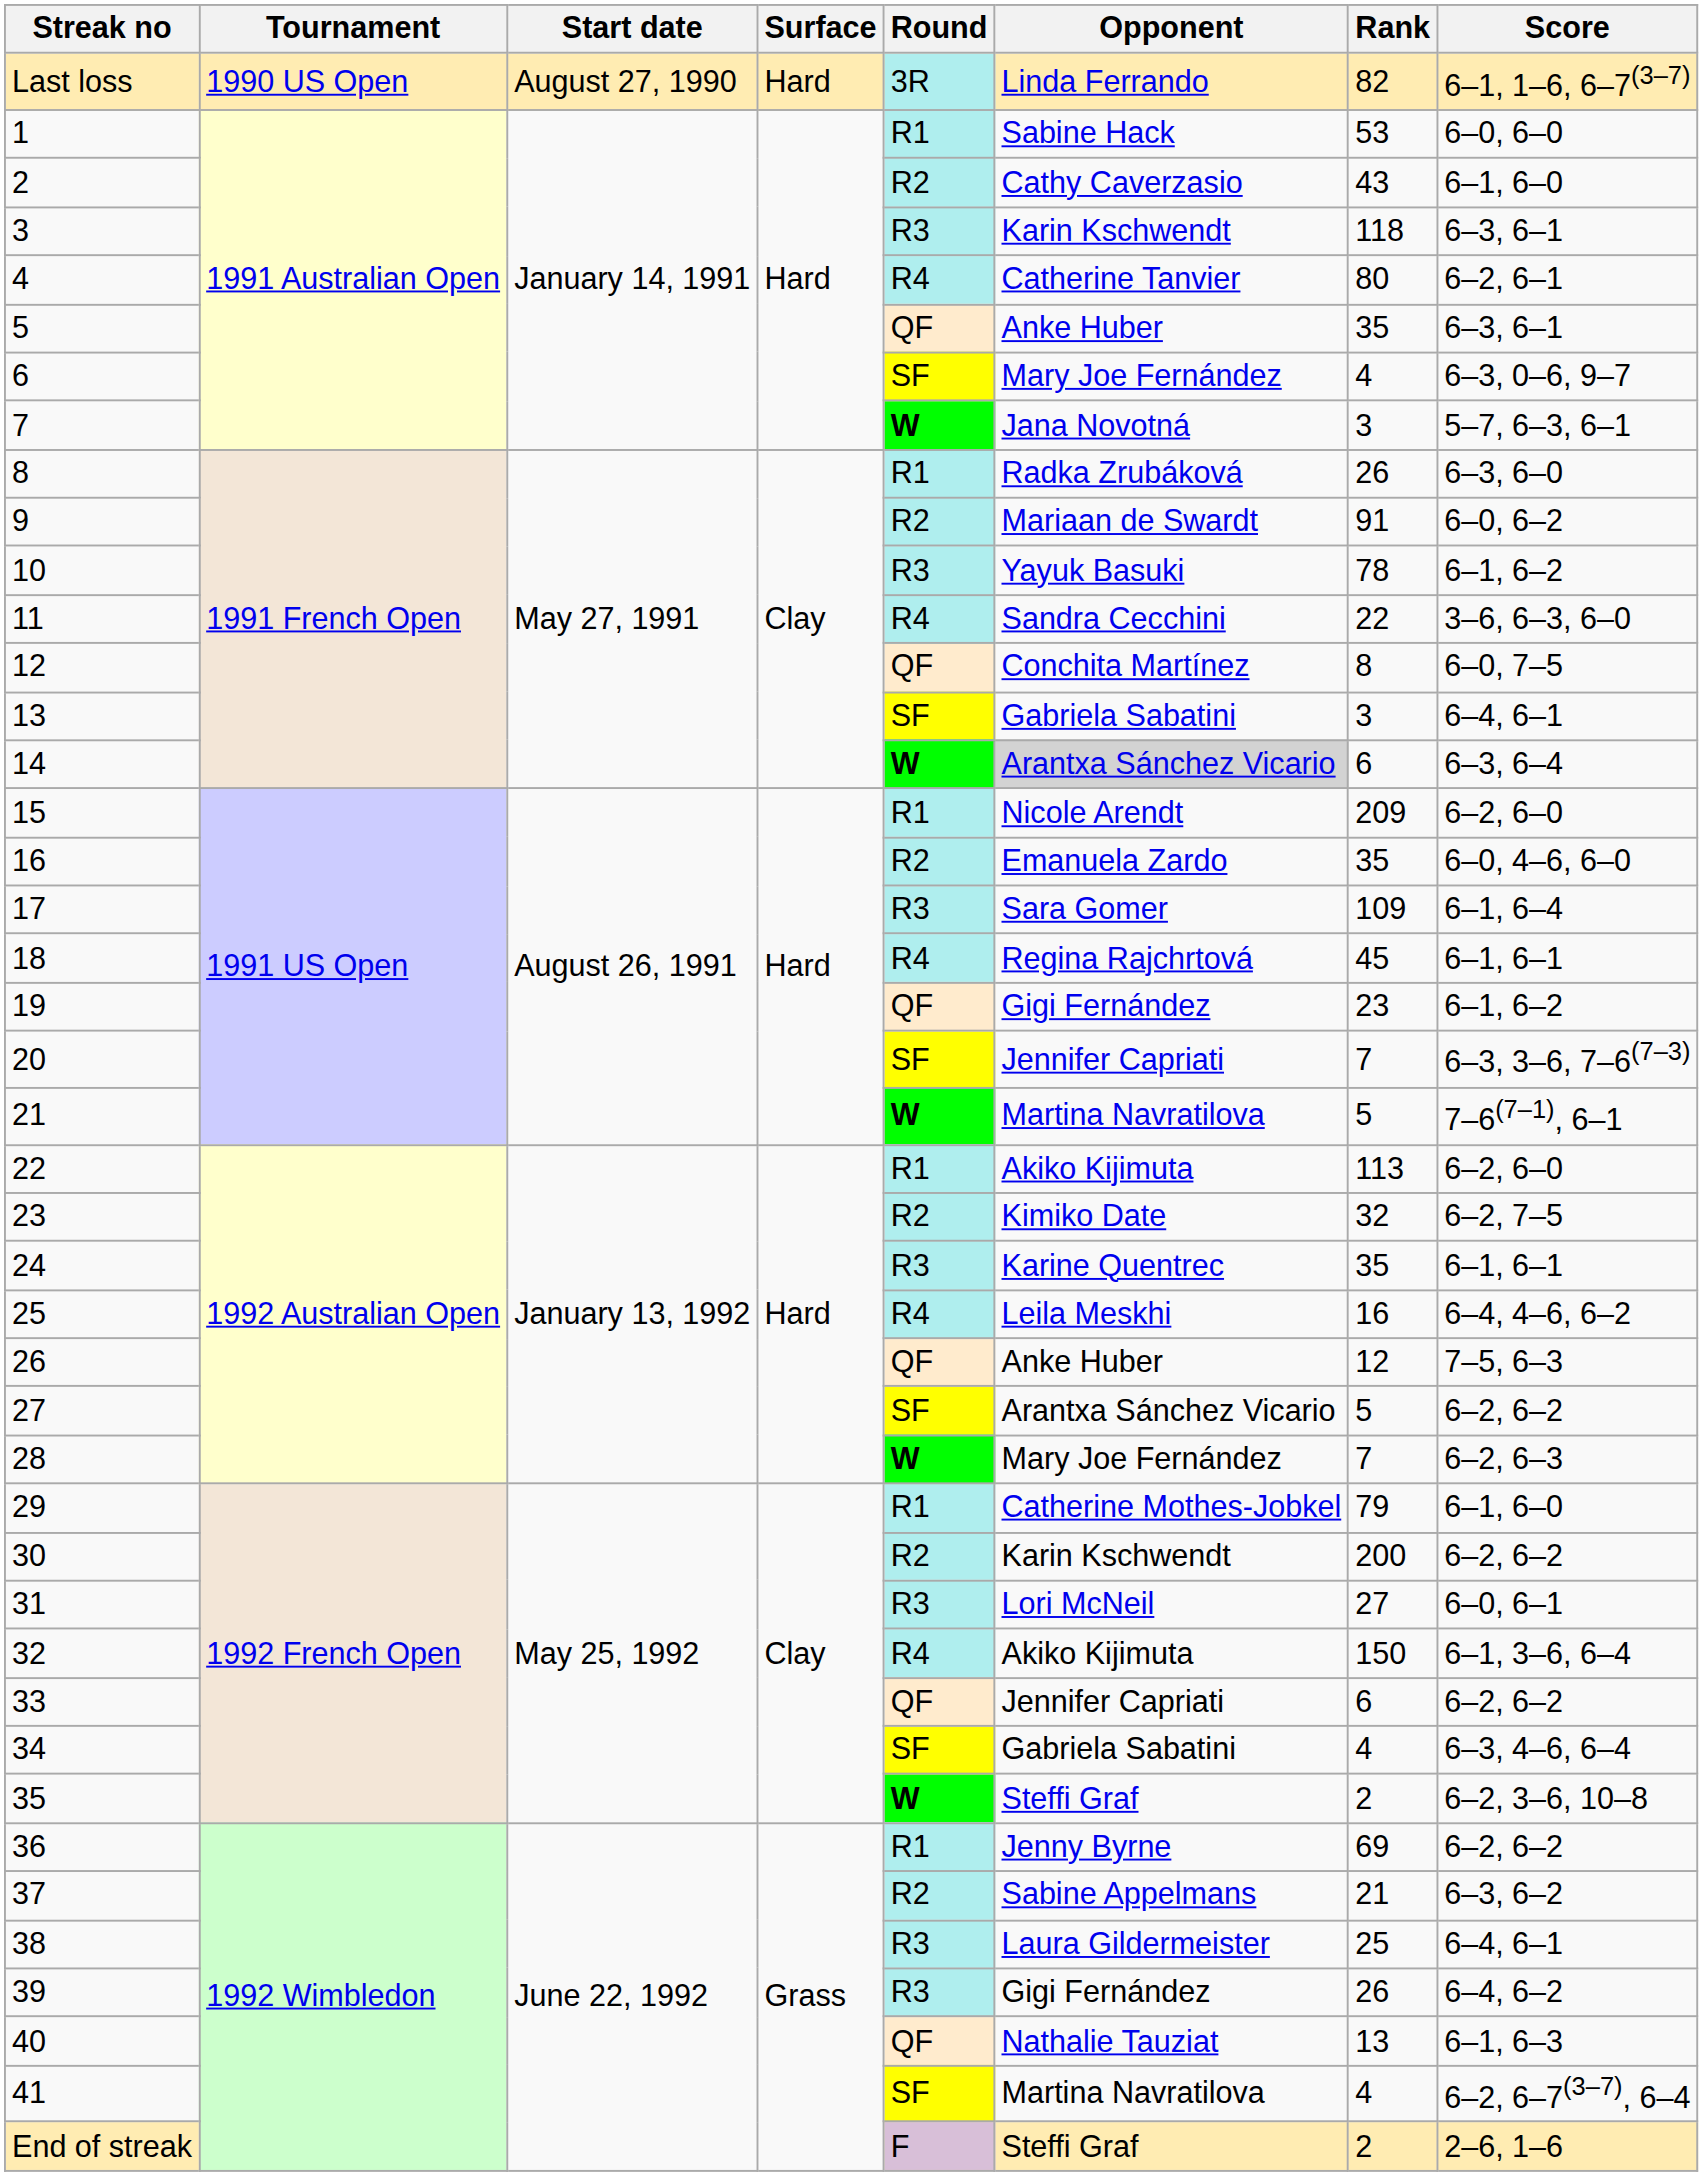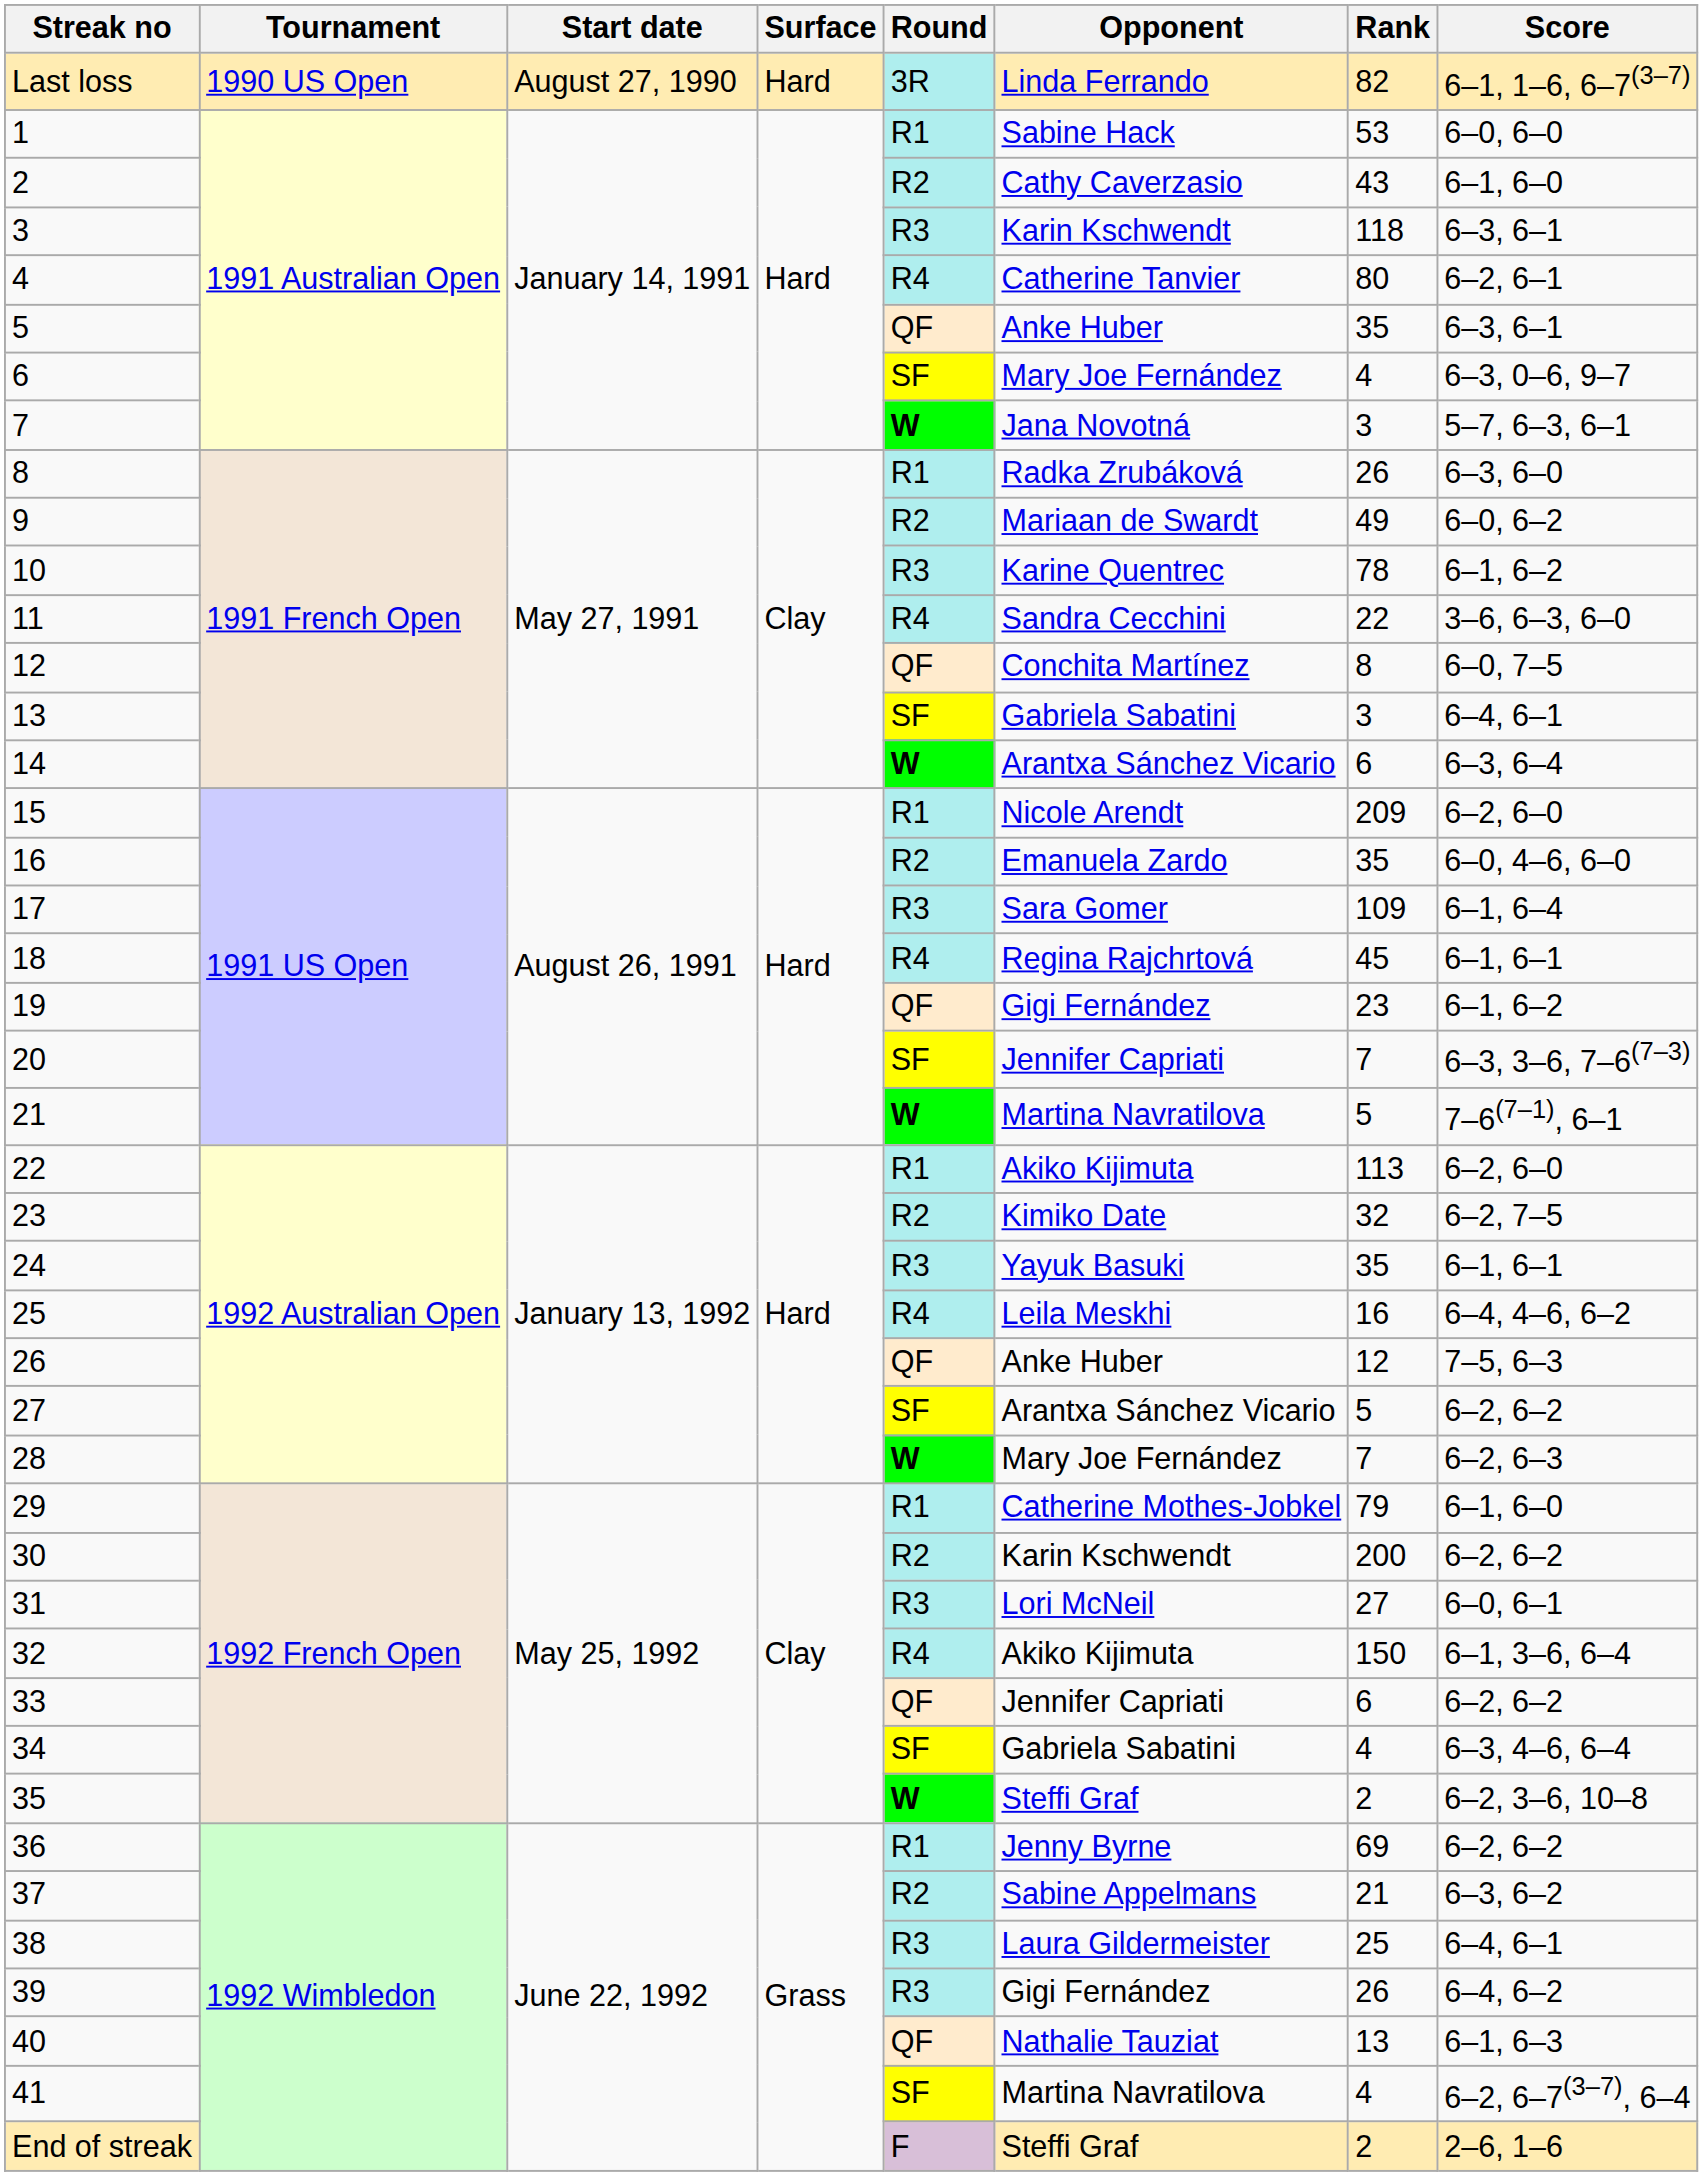9 | Rank: 91 -> 49
10 | Opponent: Yayuk Basuki -> Karine Quentrec
14 | Opponent: lightgrey background -> no background
24 | Opponent: Karine Quentrec -> Yayuk Basuki
